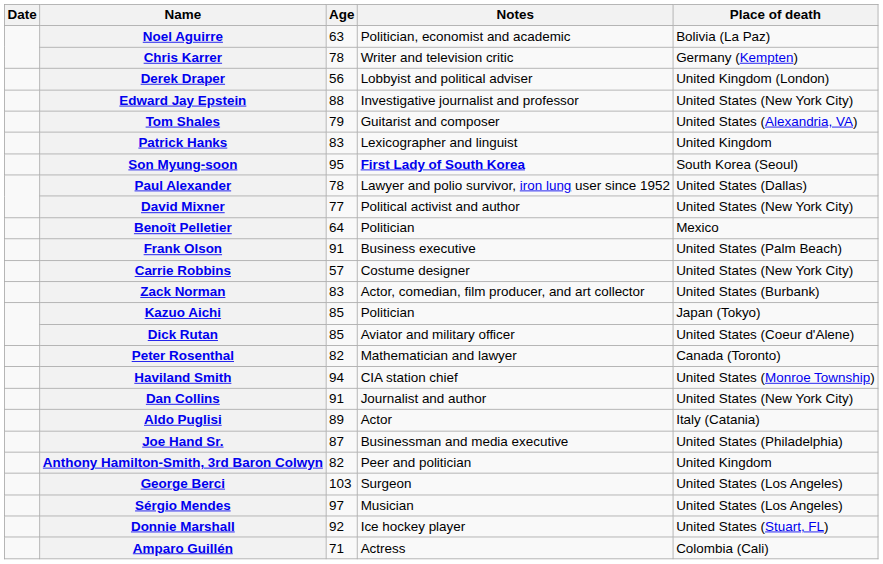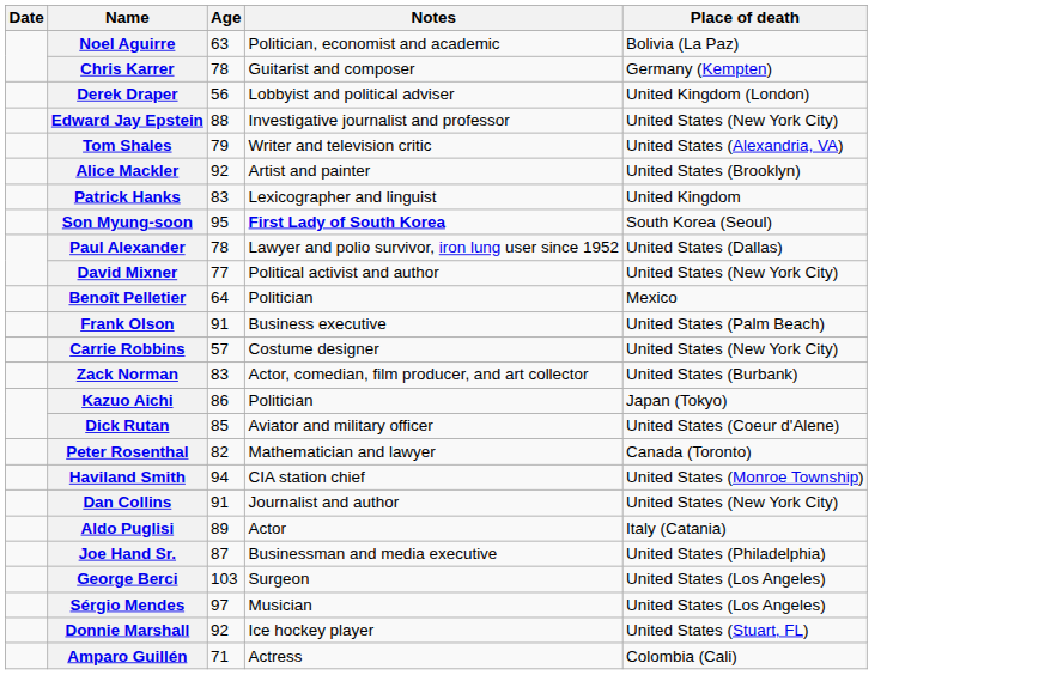Chris Karrer | Notes: Writer and television critic -> Guitarist and composer
Tom Shales | Notes: Guitarist and composer -> Writer and television critic
+ row: Alice Mackler | 92 | Artist and painter | United States (Brooklyn)
Kazuo Aichi | Age: 85 -> 86
- row: Anthony Hamilton-Smith, 3rd Baron Colwyn | 82 | Peer and politician | United Kingdom
